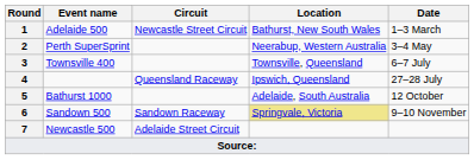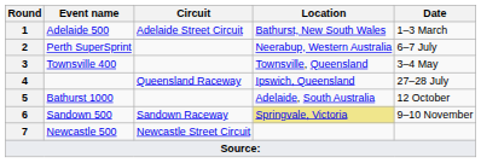Adelaide 500 | Circuit: Newcastle Street Circuit -> Adelaide Street Circuit
Perth SuperSprint | Date: 3–4 May -> 6–7 July
Townsville 400 | Date: 6–7 July -> 3–4 May
Newcastle 500 | Circuit: Adelaide Street Circuit -> Newcastle Street Circuit
